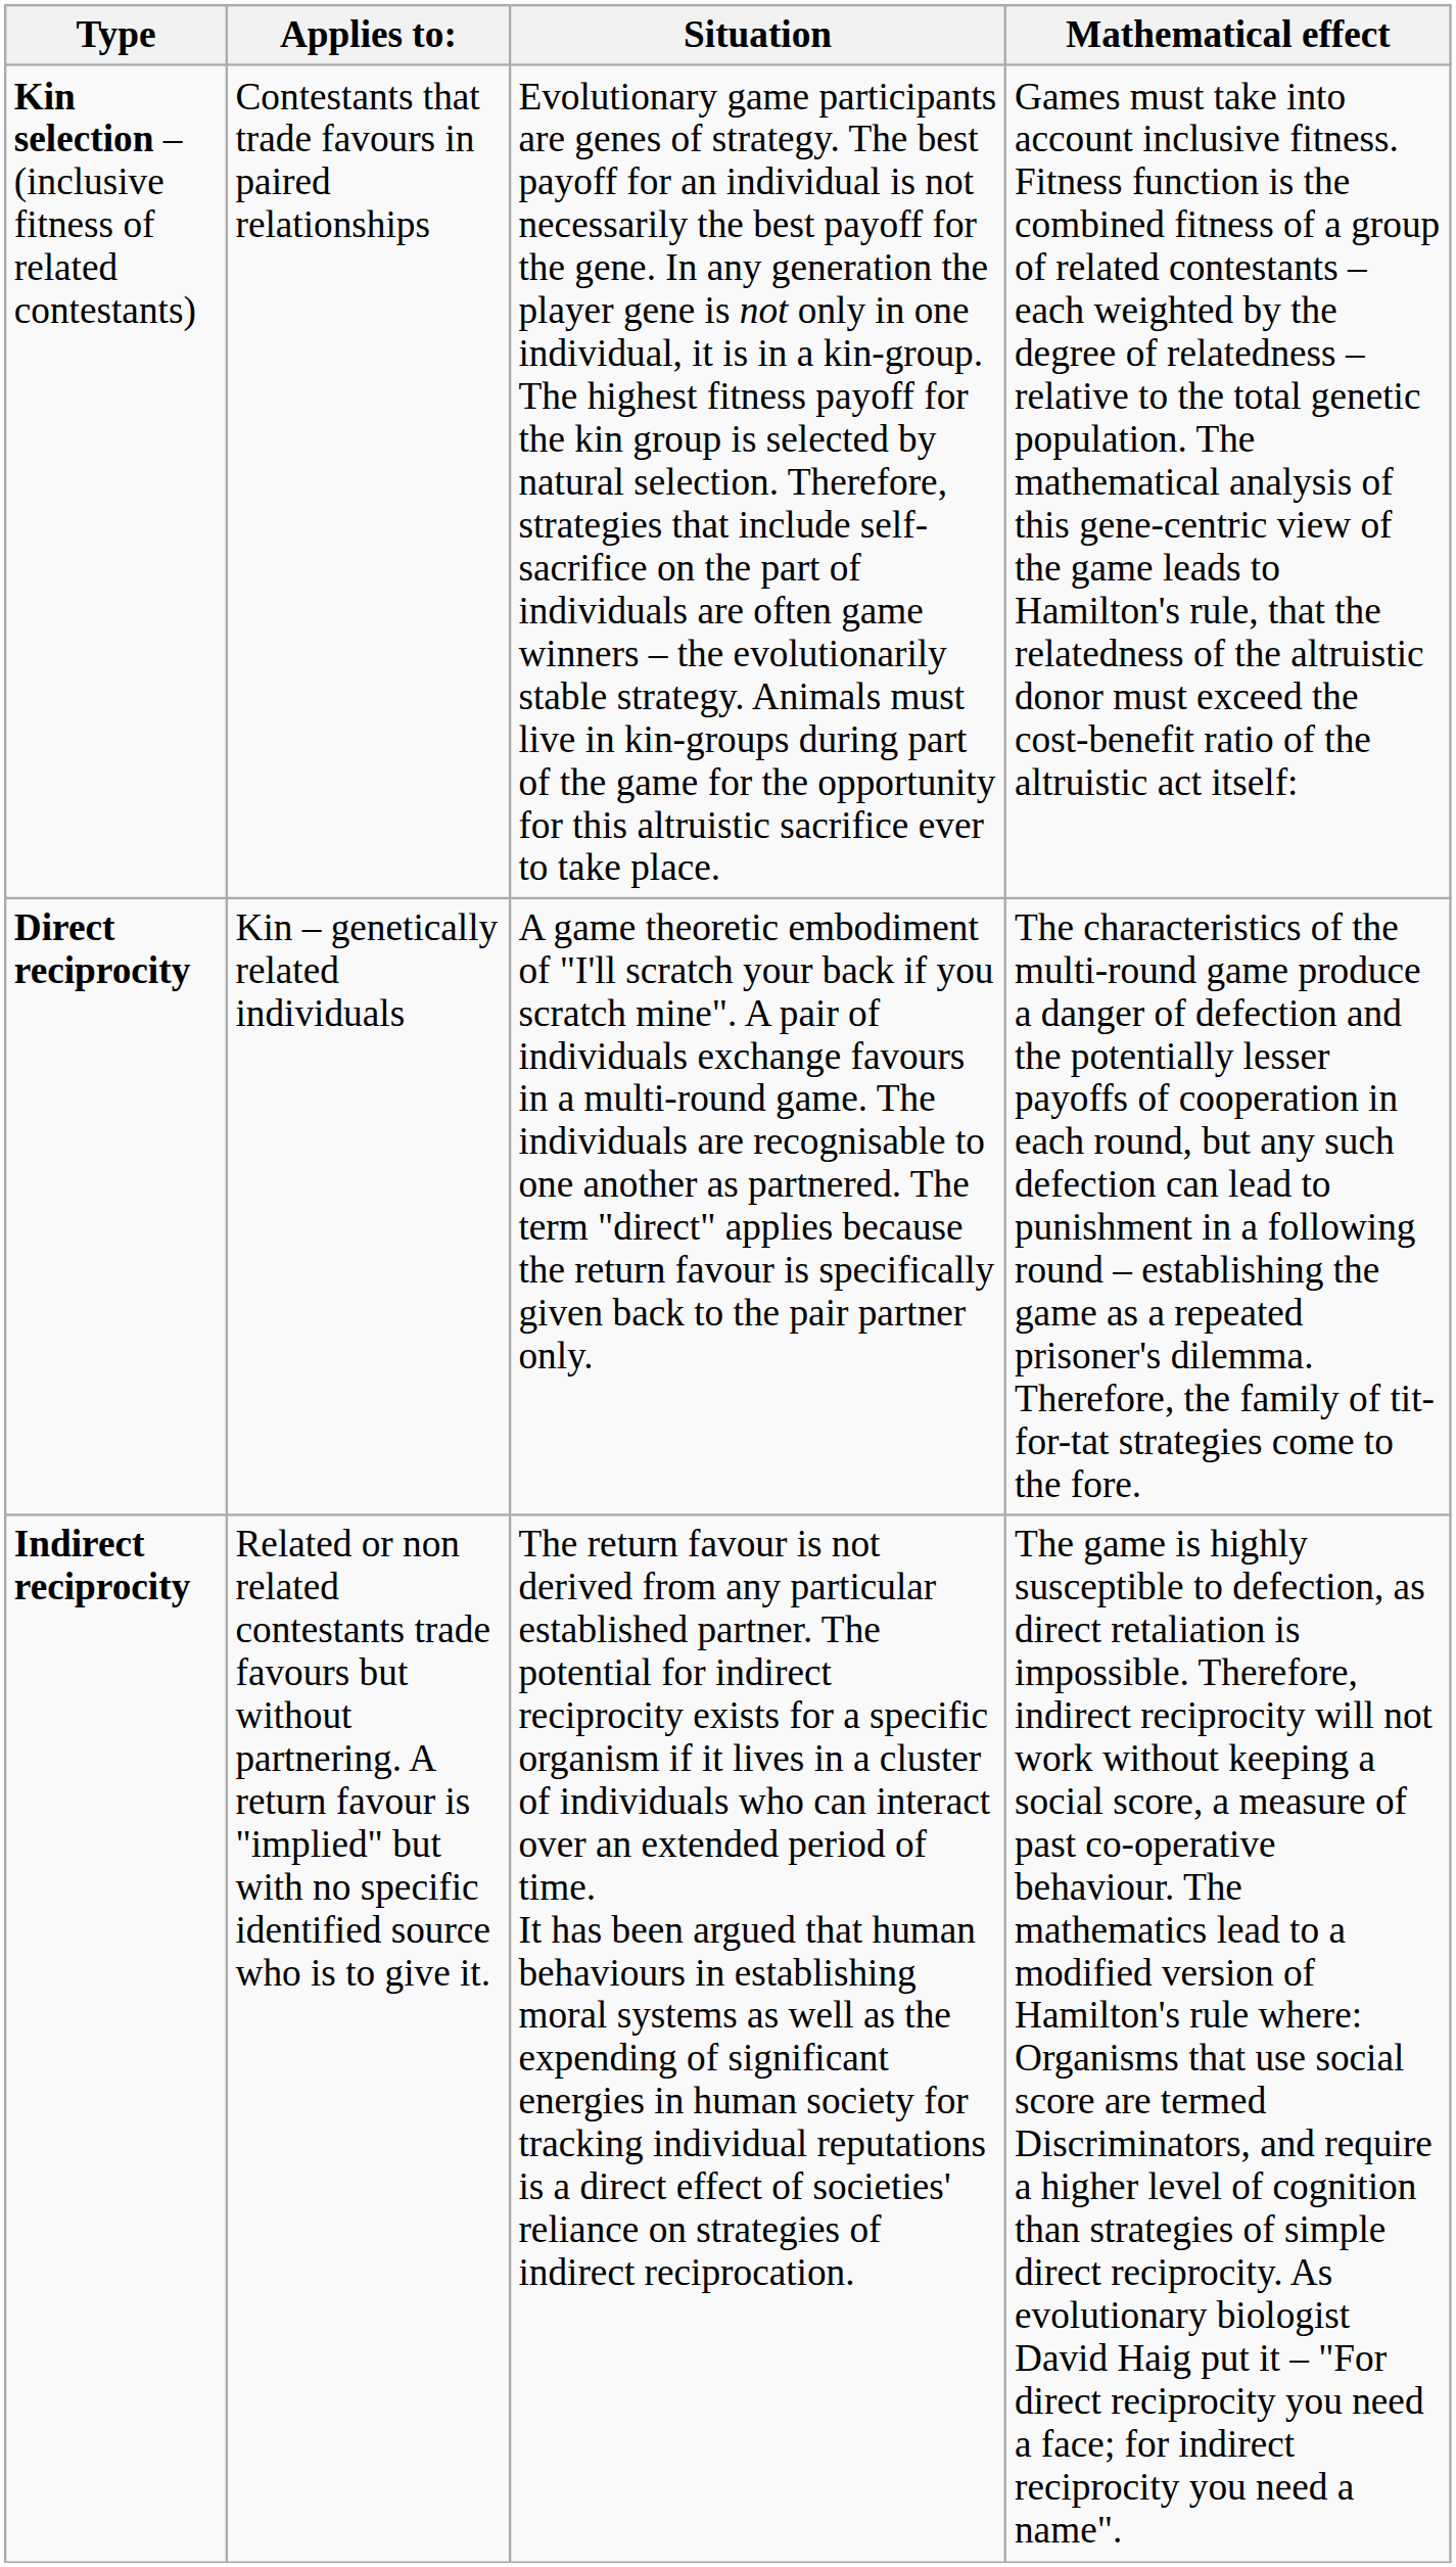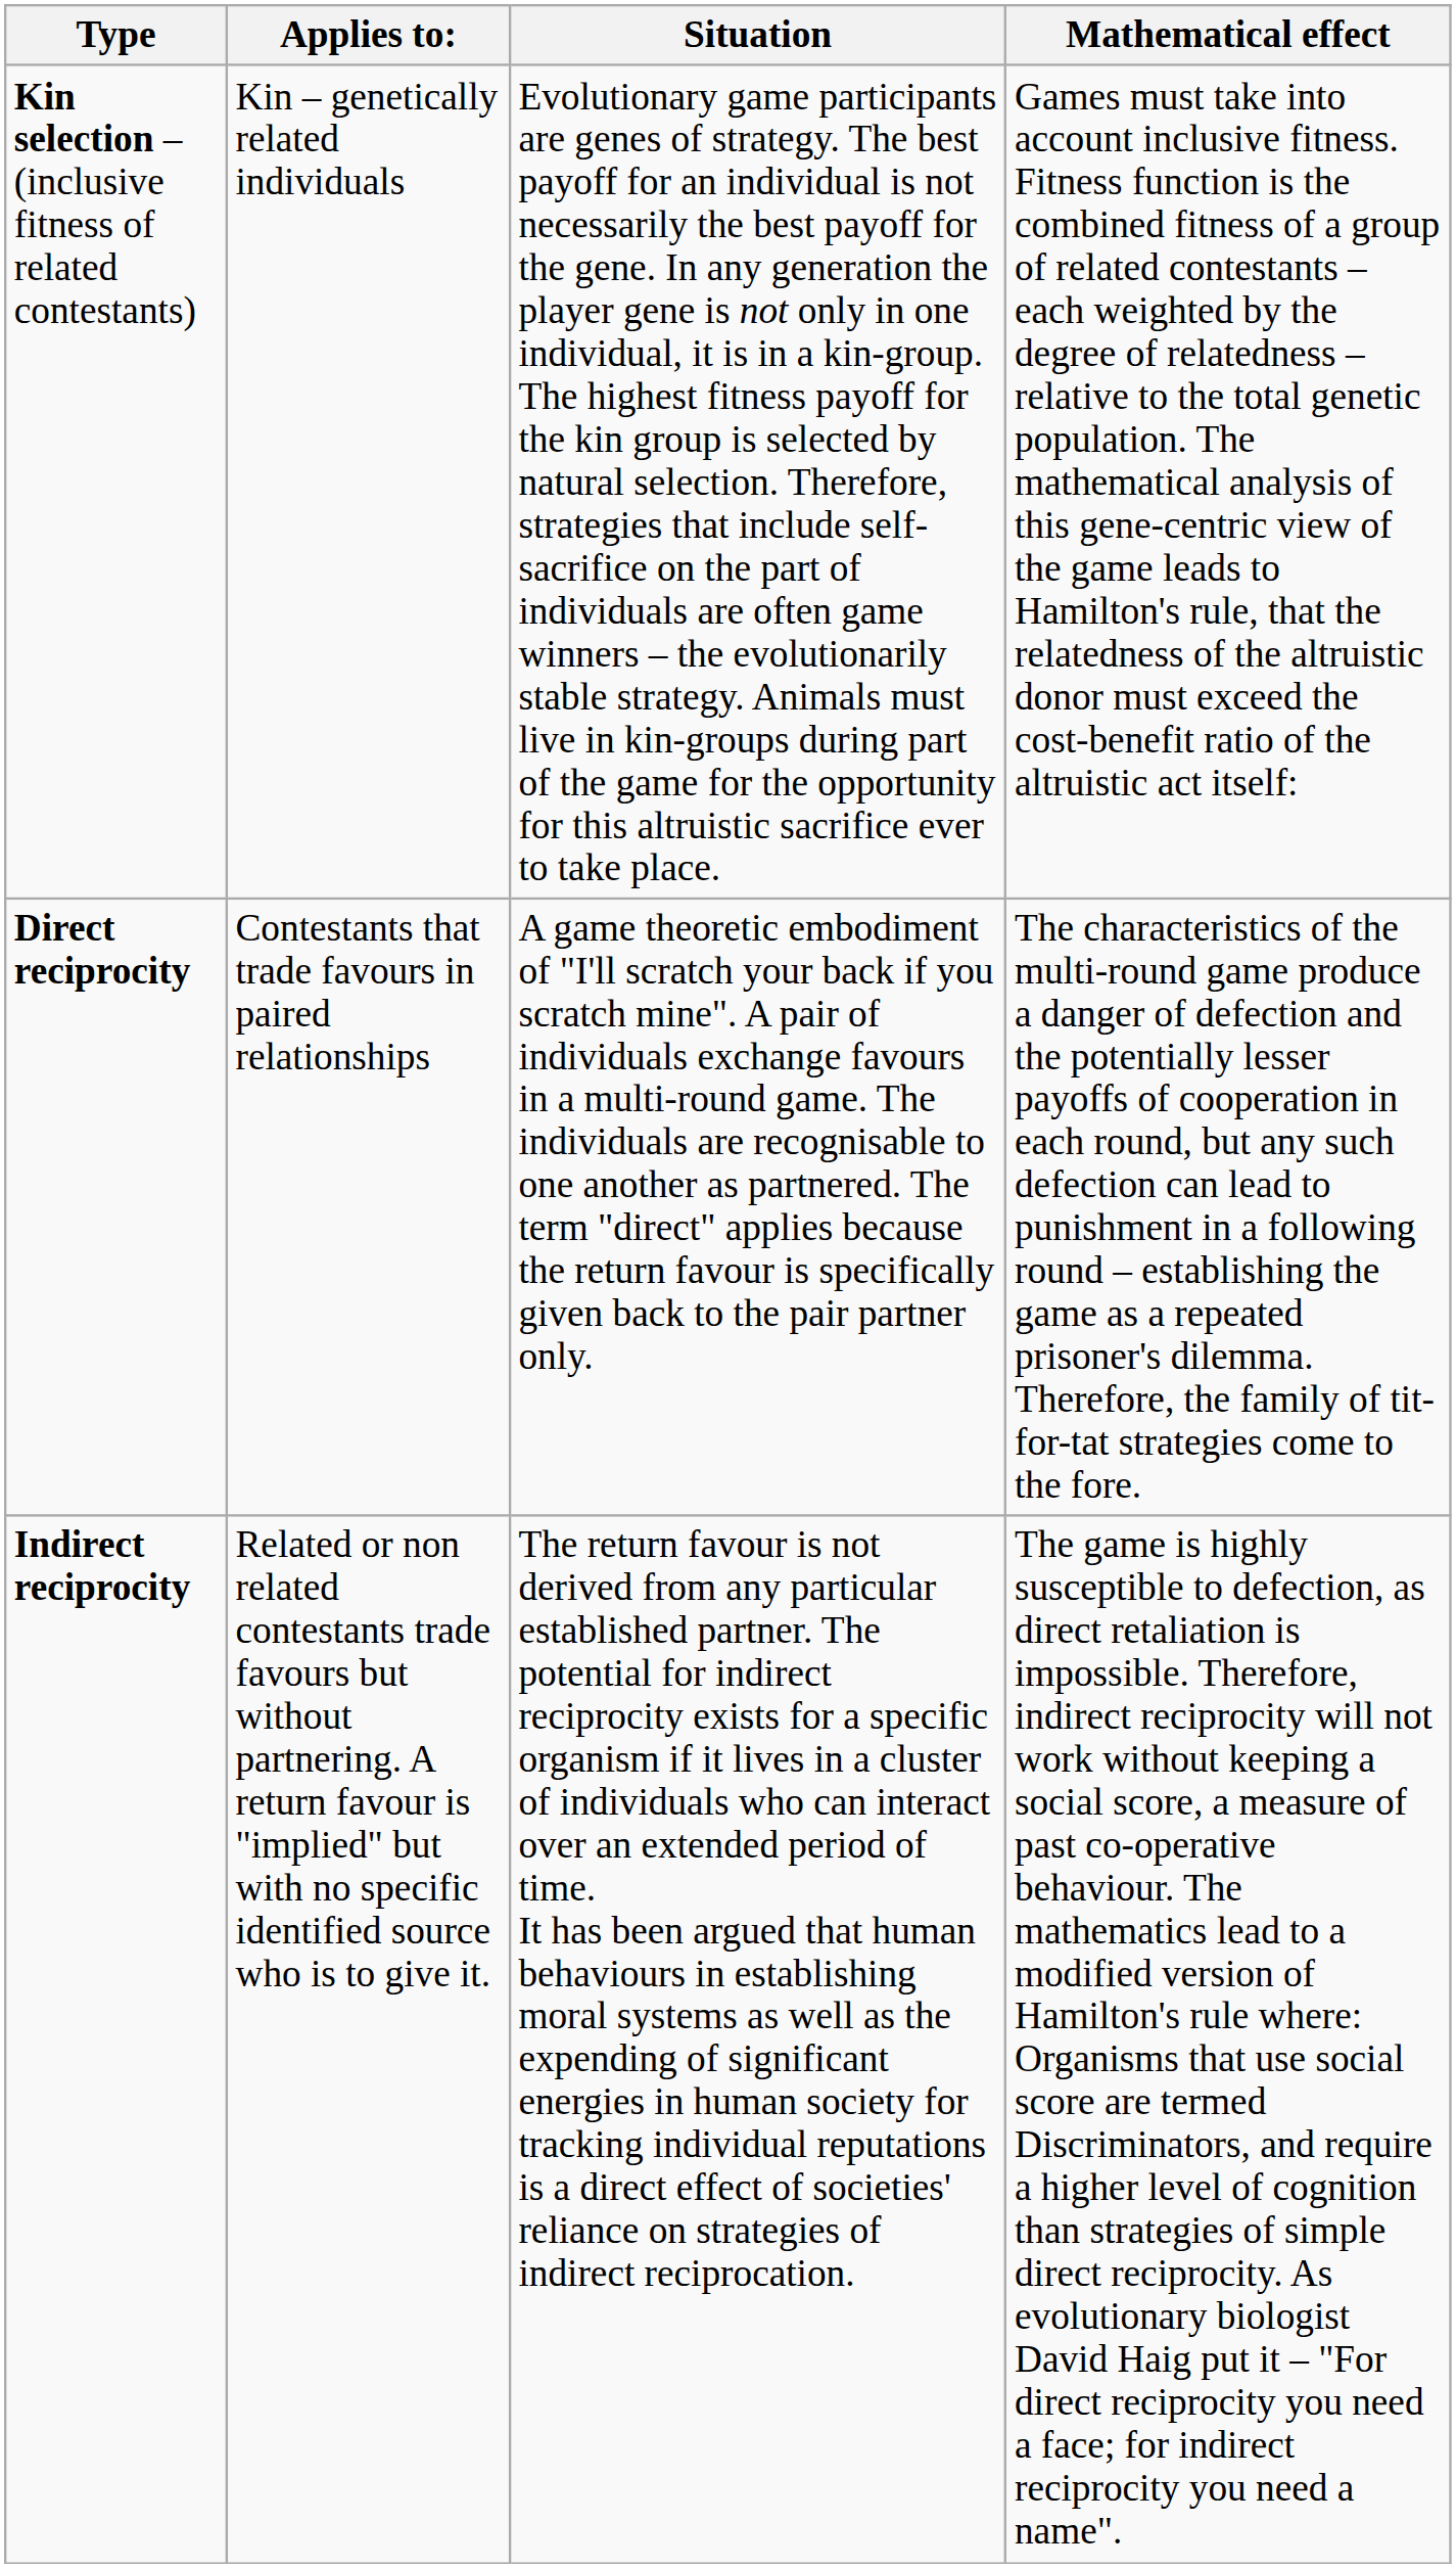Kin selection – (inclusive fitness of related contestants) | Applies to:: Contestants that trade favours in paired relationships -> Kin – genetically related individuals
Direct reciprocity | Applies to:: Kin – genetically related individuals -> Contestants that trade favours in paired relationships
